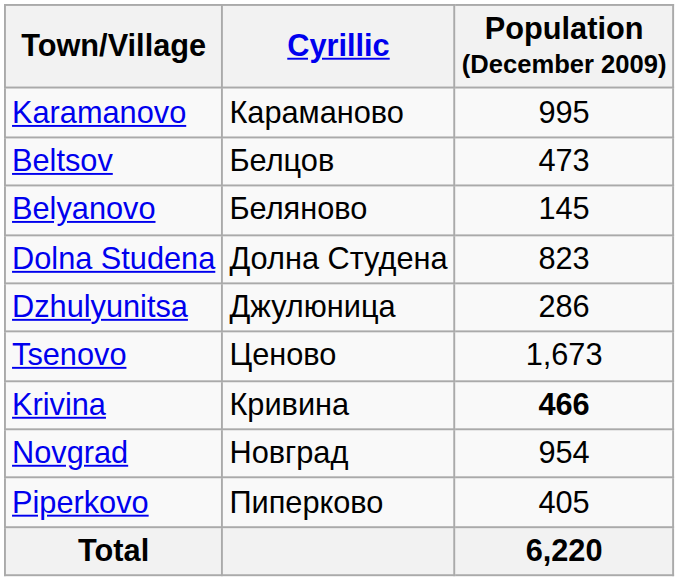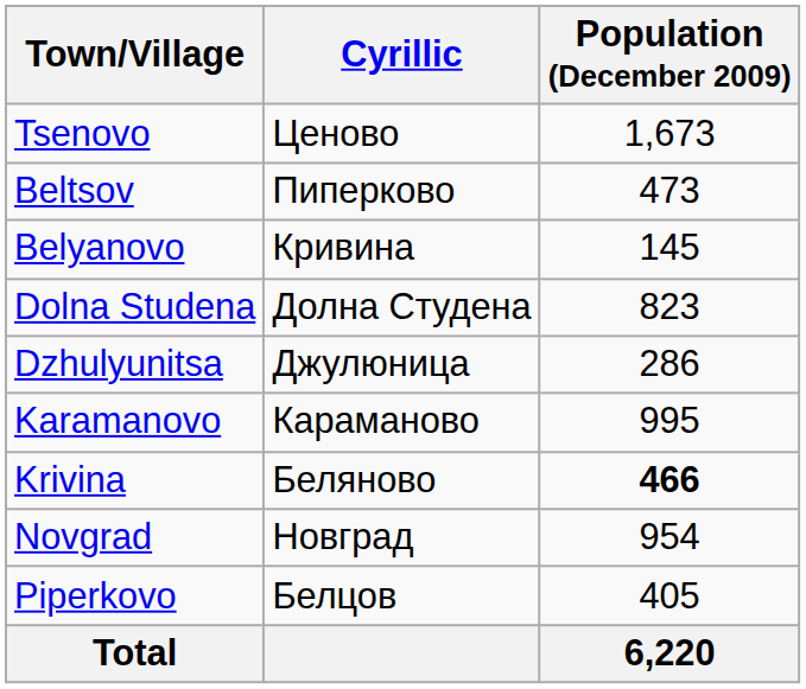rows swapped: Tsenovo <-> Karamanovo
Beltsov | Cyrillic: Белцов -> Пиперково
Belyanovo | Cyrillic: Беляново -> Кривина
Krivina | Cyrillic: Кривина -> Беляново
Piperkovo | Cyrillic: Пиперково -> Белцов
